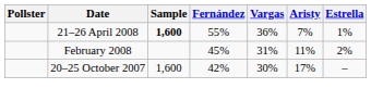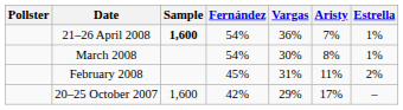21–26 April 2008 | Fernández: 55% -> 54%
+ row: March 2008 | 54% | 30% | 8% | 1%
20–25 October 2007 | Vargas: 30% -> 29%
